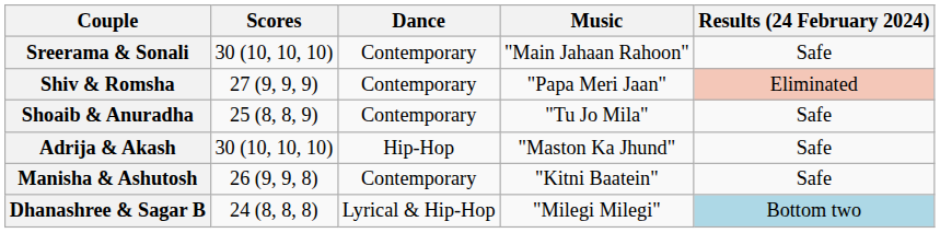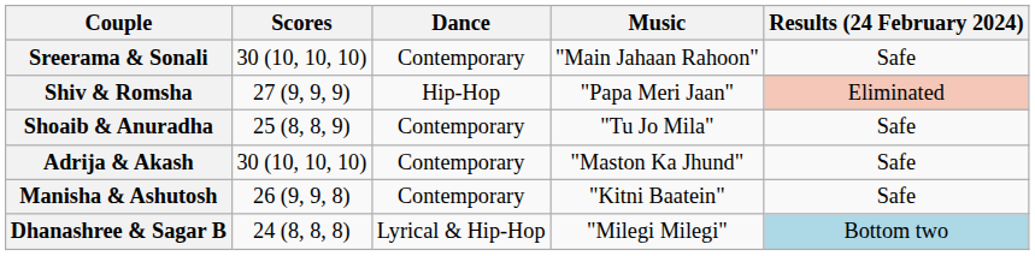Shiv & Romsha | Dance: Contemporary -> Hip-Hop
Adrija & Akash | Dance: Hip-Hop -> Contemporary
